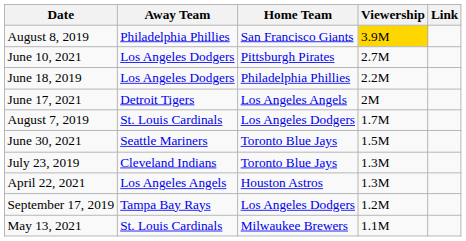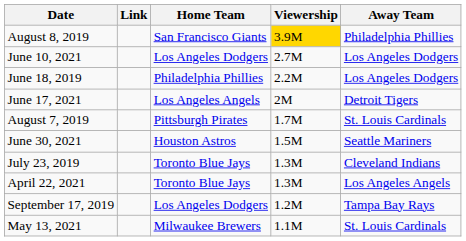columns swapped: Away Team <-> Link
June 10, 2021 | Home Team: Pittsburgh Pirates -> Los Angeles Dodgers
August 7, 2019 | Home Team: Los Angeles Dodgers -> Pittsburgh Pirates
June 30, 2021 | Home Team: Toronto Blue Jays -> Houston Astros
April 22, 2021 | Home Team: Houston Astros -> Toronto Blue Jays
